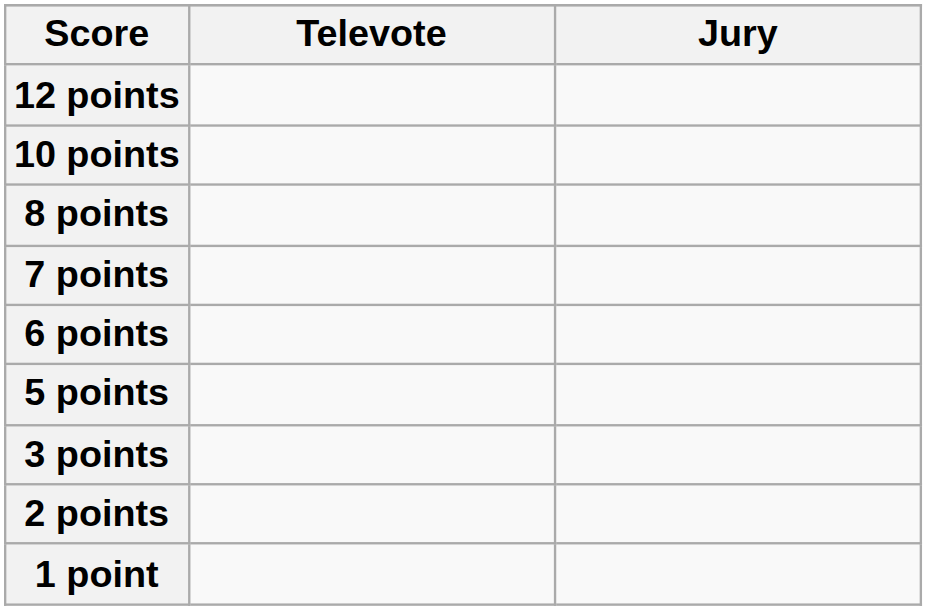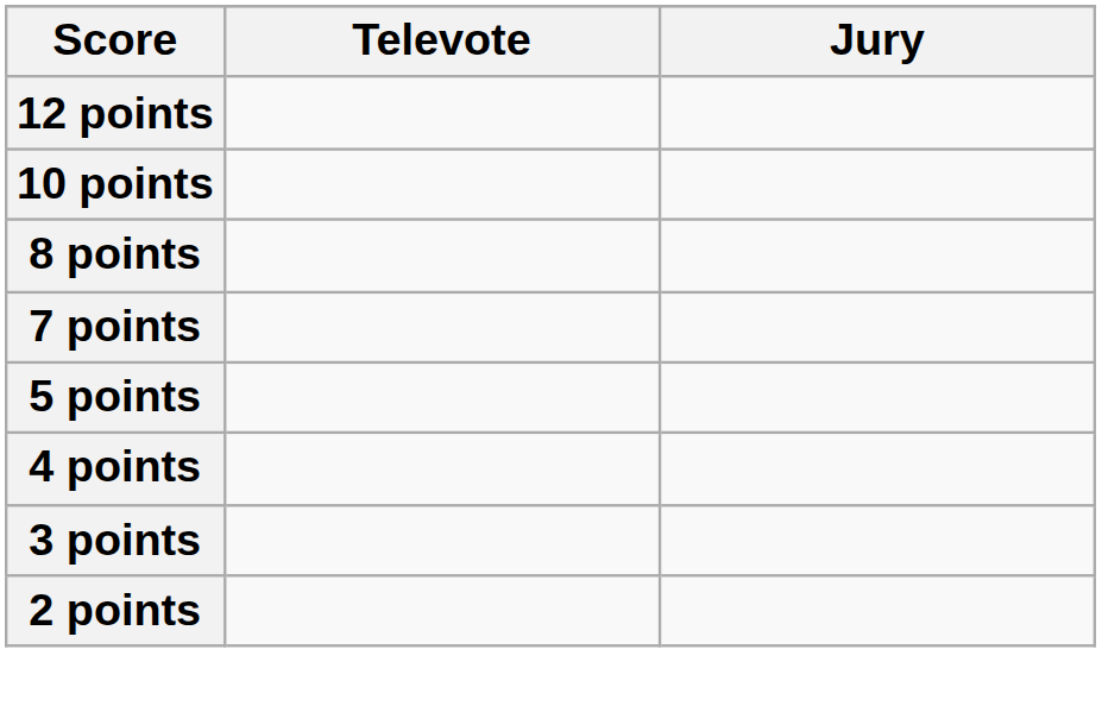- row: 6 points
+ row: 4 points
- row: 1 point
